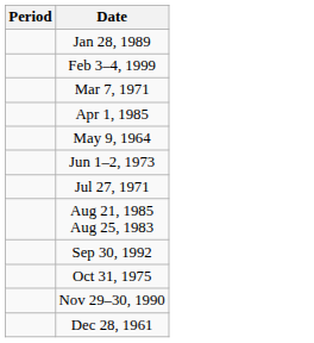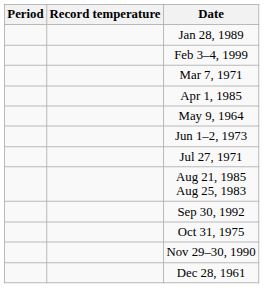+ column: Record temperature
